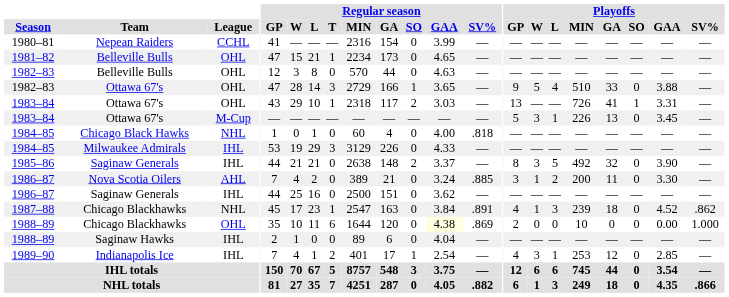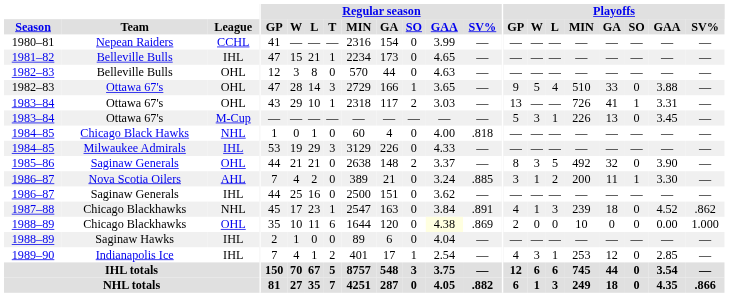1981–82 | League: OHL -> IHL
1985–86 | League: IHL -> OHL
1986–87 / Nova Scotia Oilers | Playoffs / SO: 0 -> 1
